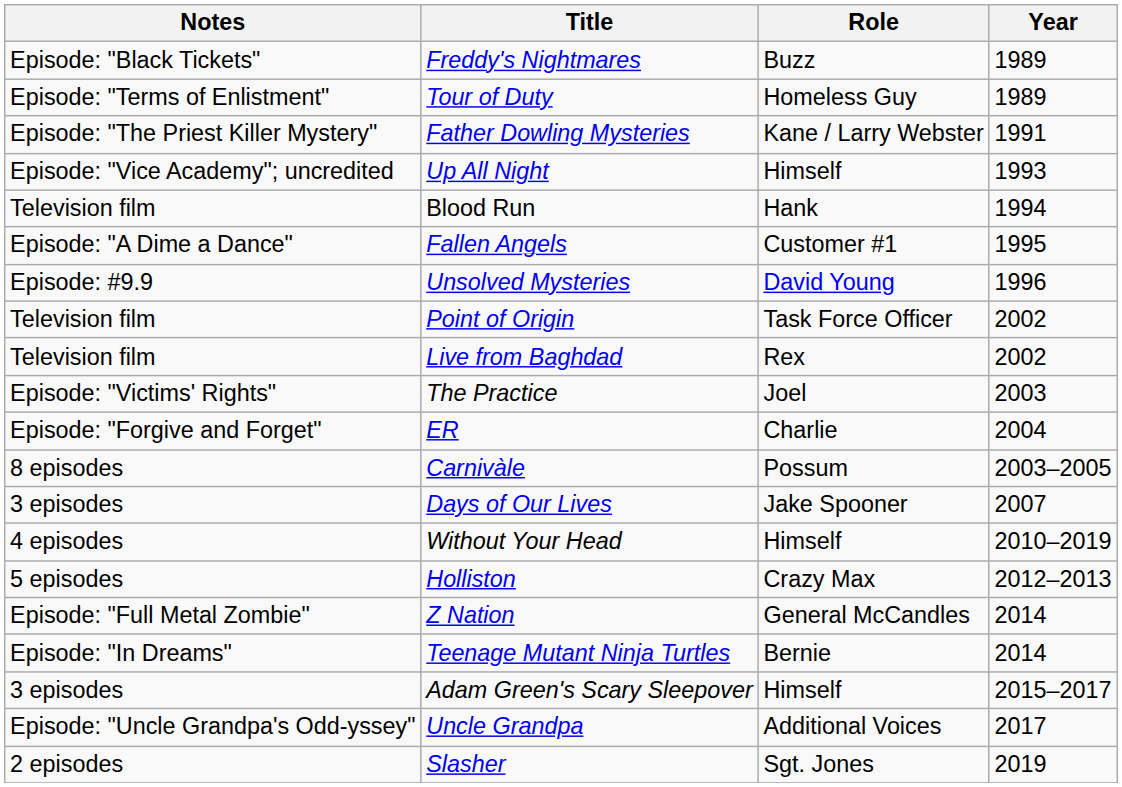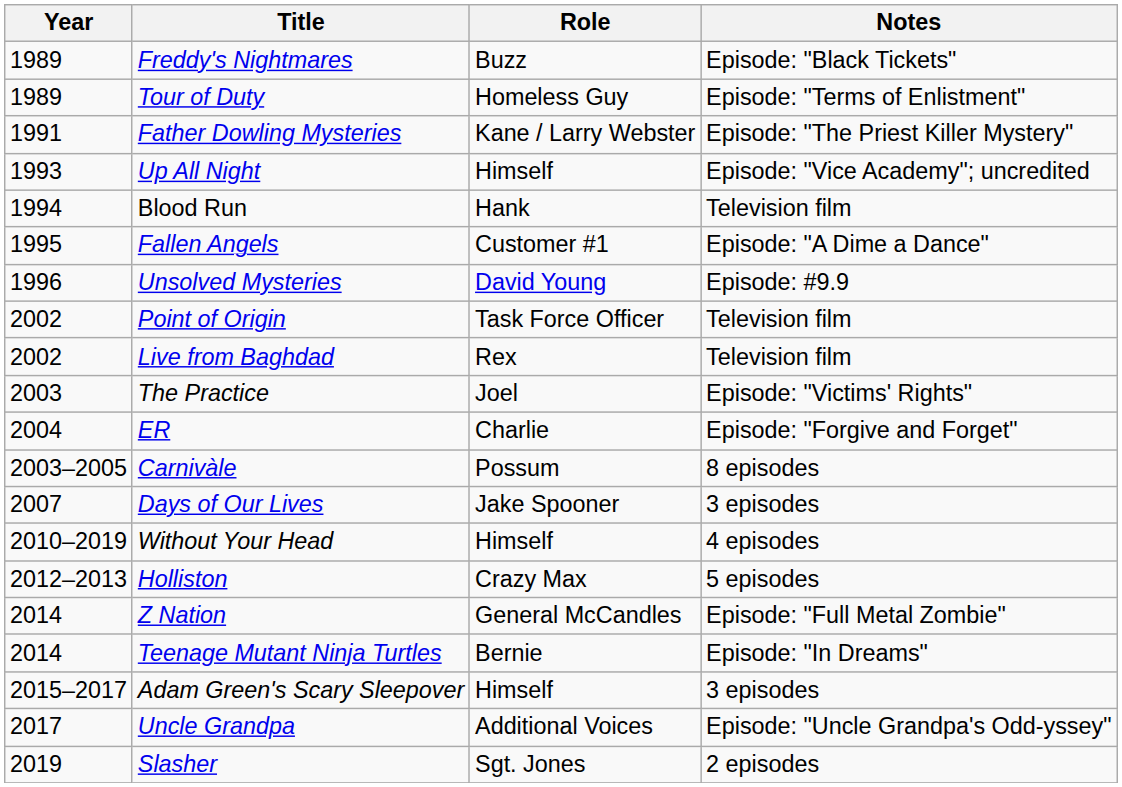columns swapped: Year <-> Notes
